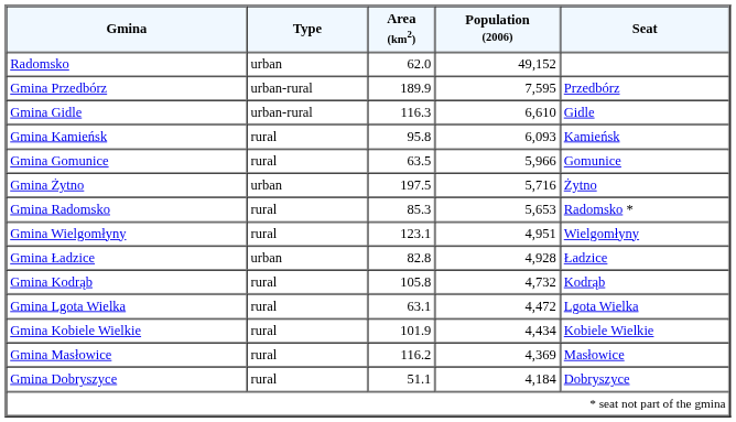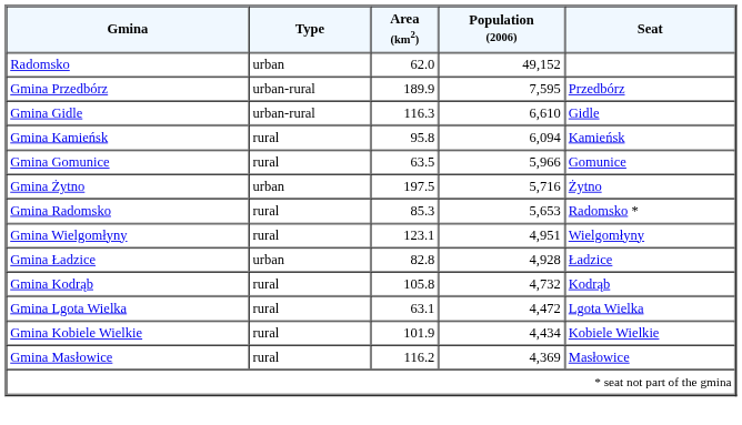Gmina Kamieńsk | Population (2006): 6,093 -> 6,094
- row: Gmina Dobryszyce | rural | 51.1 | 4,184 | Dobryszyce
